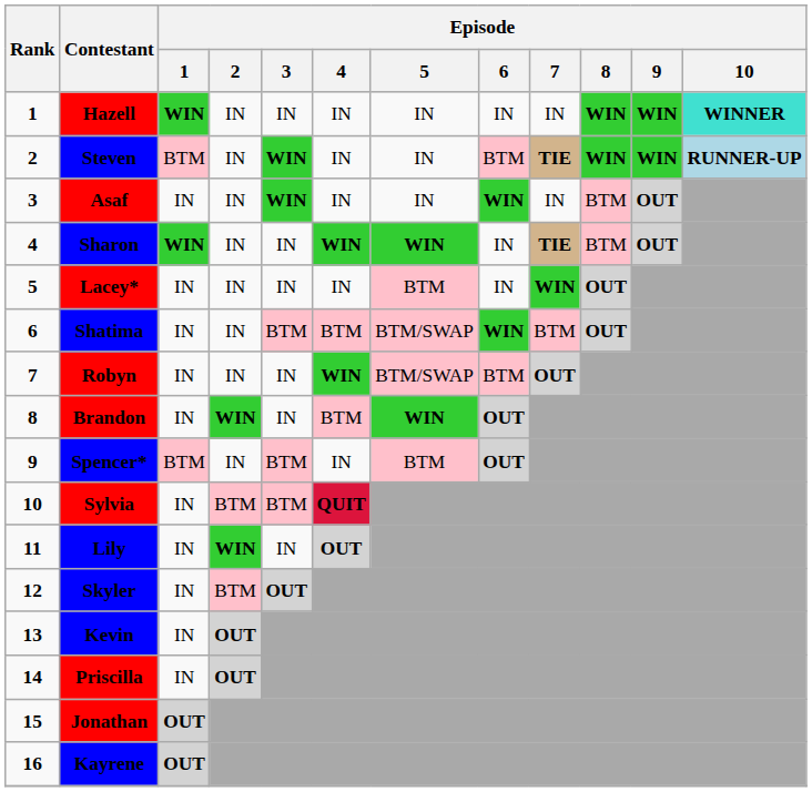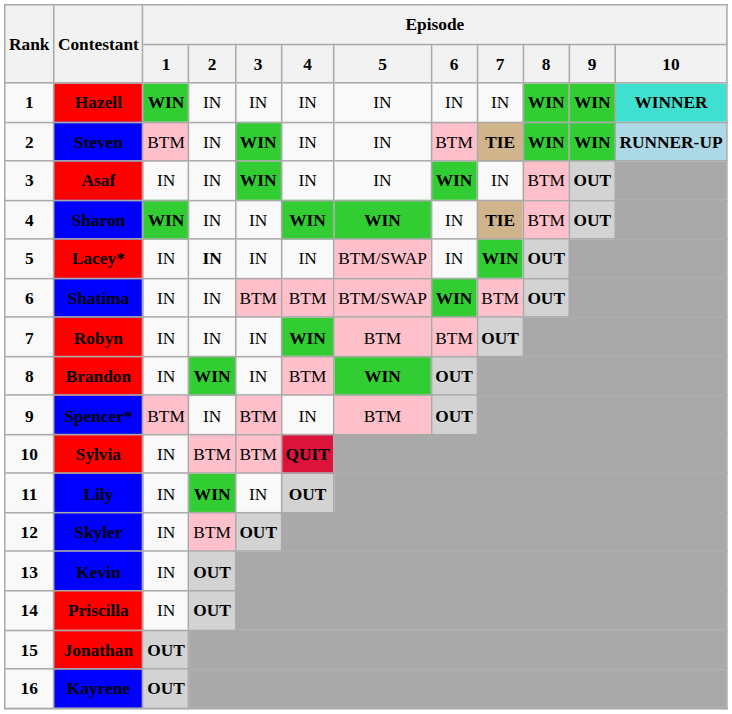Lacey* | Episode / 2: normal -> bold
Lacey* | Episode / 5: BTM -> BTM/SWAP
Robyn | Episode / 5: BTM/SWAP -> BTM
